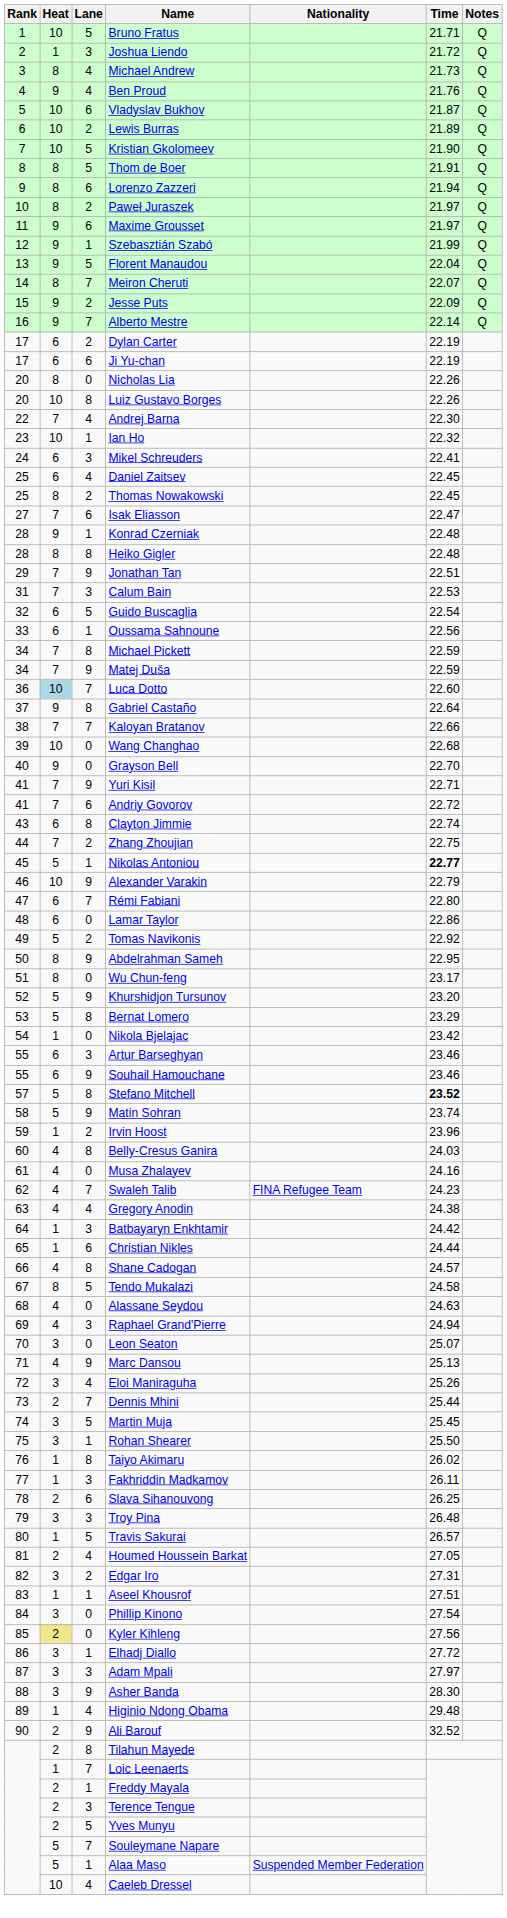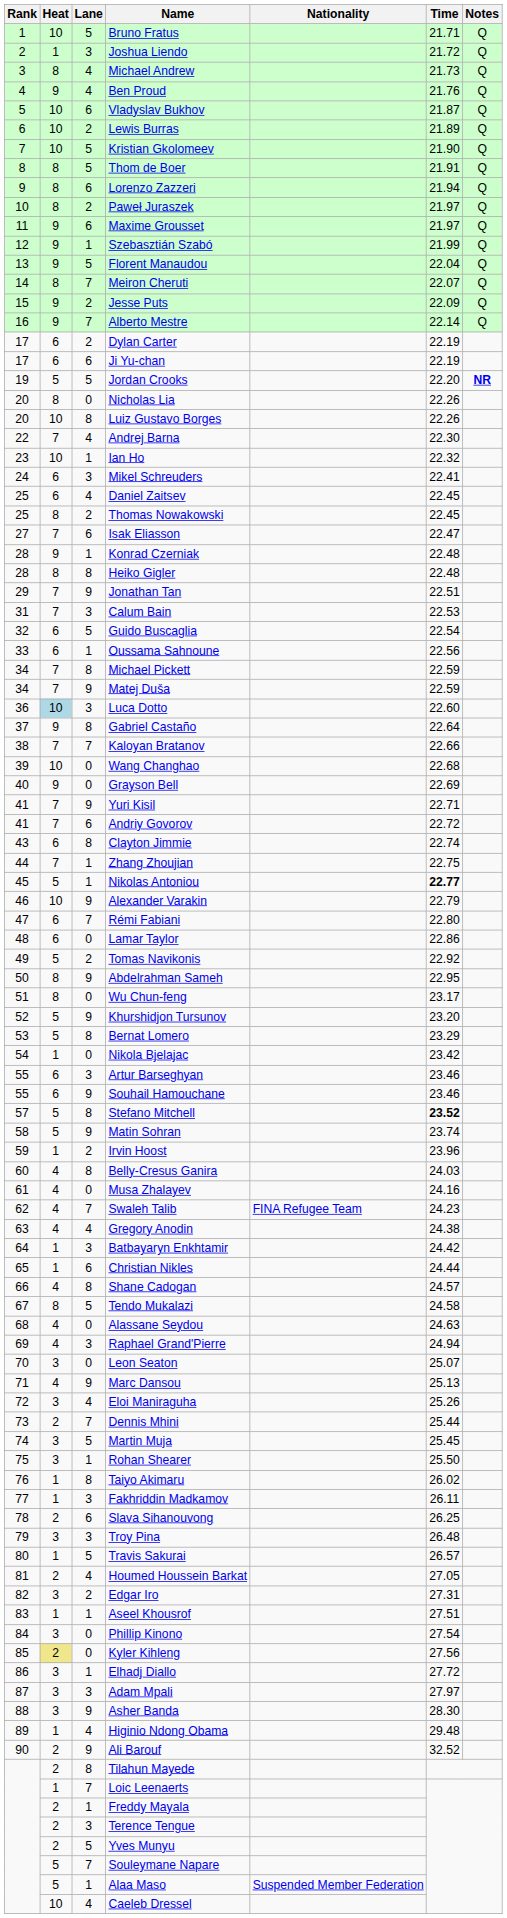+ row: 19 | 5 | 5 | Jordan Crooks | 22.20 | NR
Luca Dotto | Lane: 7 -> 3
Grayson Bell | Time: 22.70 -> 22.69
Zhang Zhoujian | Lane: 2 -> 1
